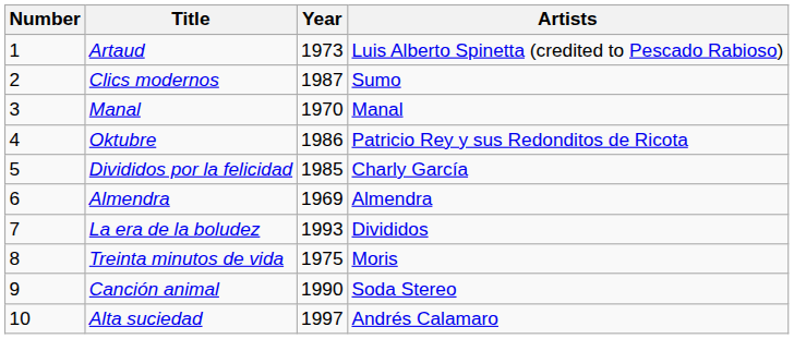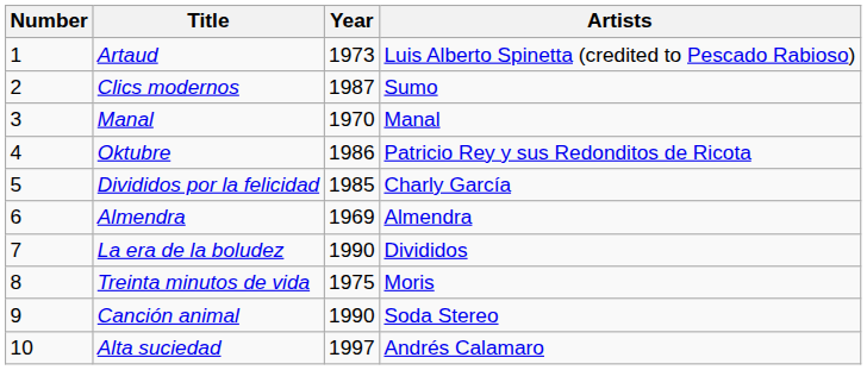La era de la boludez | Year: 1993 -> 1990
